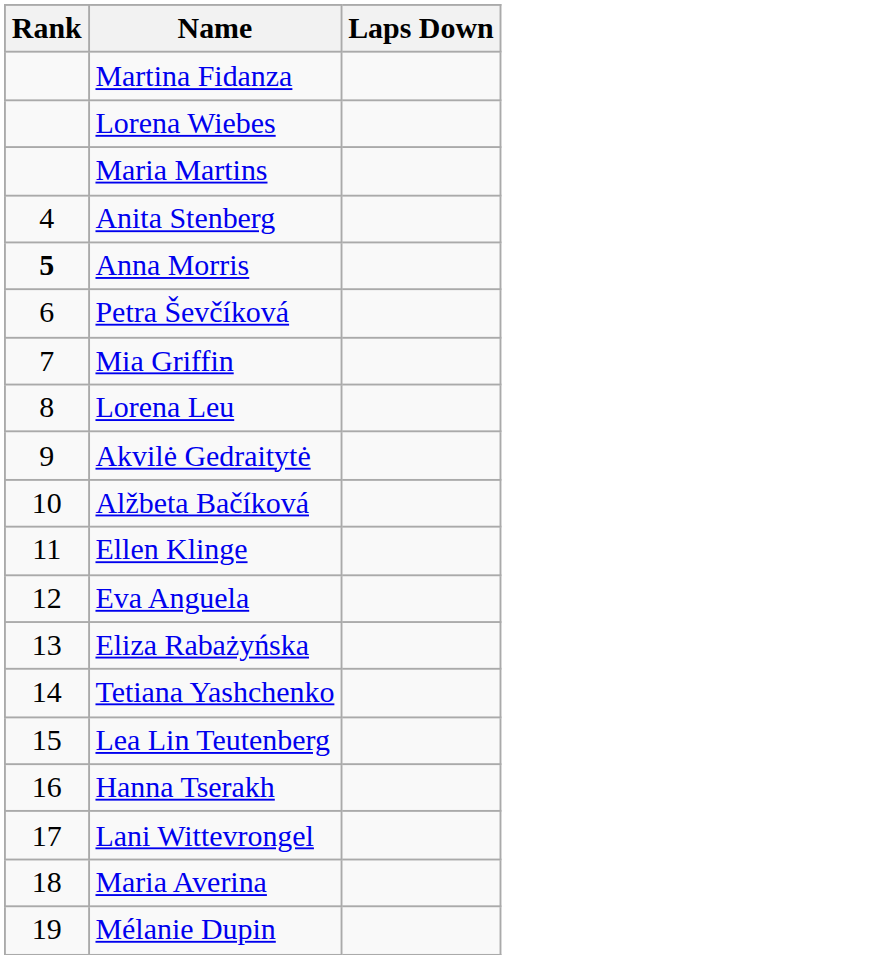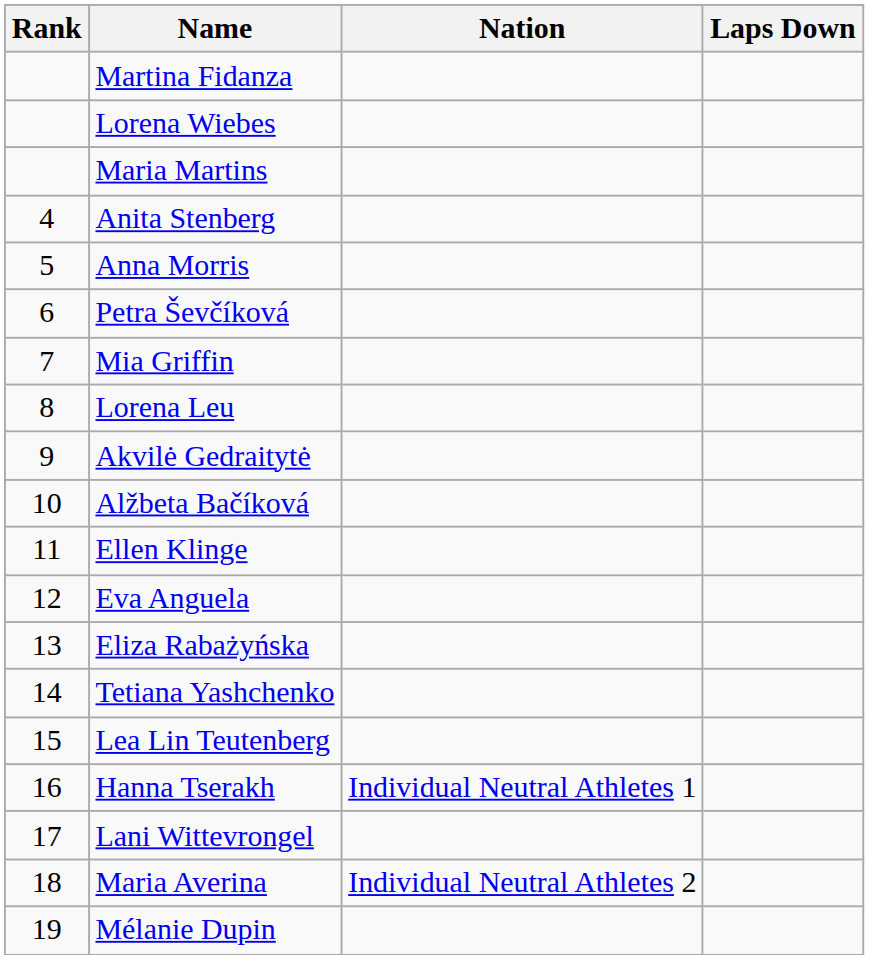+ column: Nation | Individual Neutral Athletes 1 | Individual Neutral Athletes 2
Anna Morris | Rank: bold -> normal
